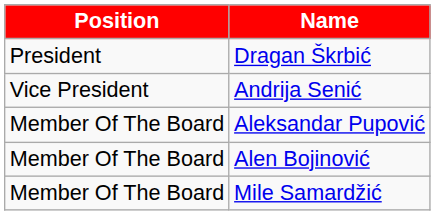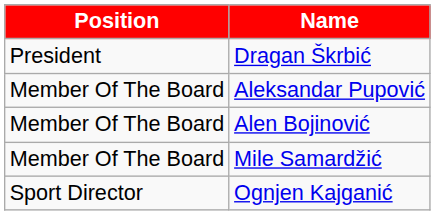- row: Vice President | Andrija Senić
+ row: Sport Director | Ognjen Kajganić
